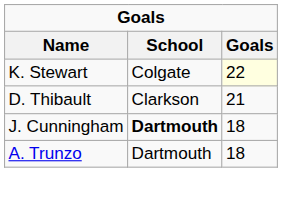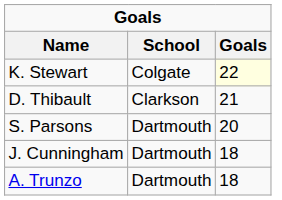+ row: S. Parsons | Dartmouth | 20
J. Cunningham | School: bold -> normal
